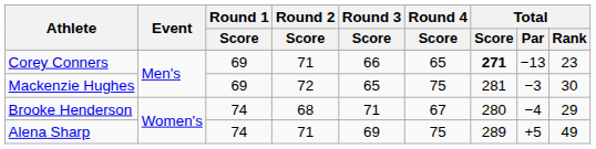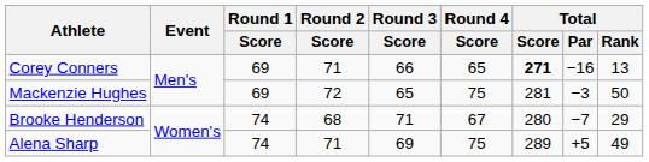Corey Conners | Total / Par: −13 -> −16
Corey Conners | Total / Rank: 23 -> 13
Mackenzie Hughes | Total / Rank: 30 -> 50
Brooke Henderson | Total / Par: −4 -> −7
